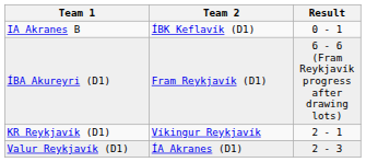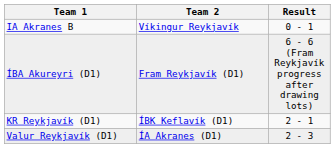IA Akranes B | Team 2: ÍBK Keflavík (D1) -> Víkingur Reykjavík
KR Reykjavík (D1) | Team 2: Víkingur Reykjavík -> ÍBK Keflavík (D1)
